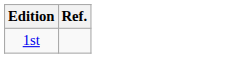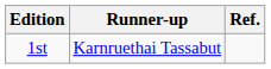+ column: Runner-up | Karnruethai Tassabut
